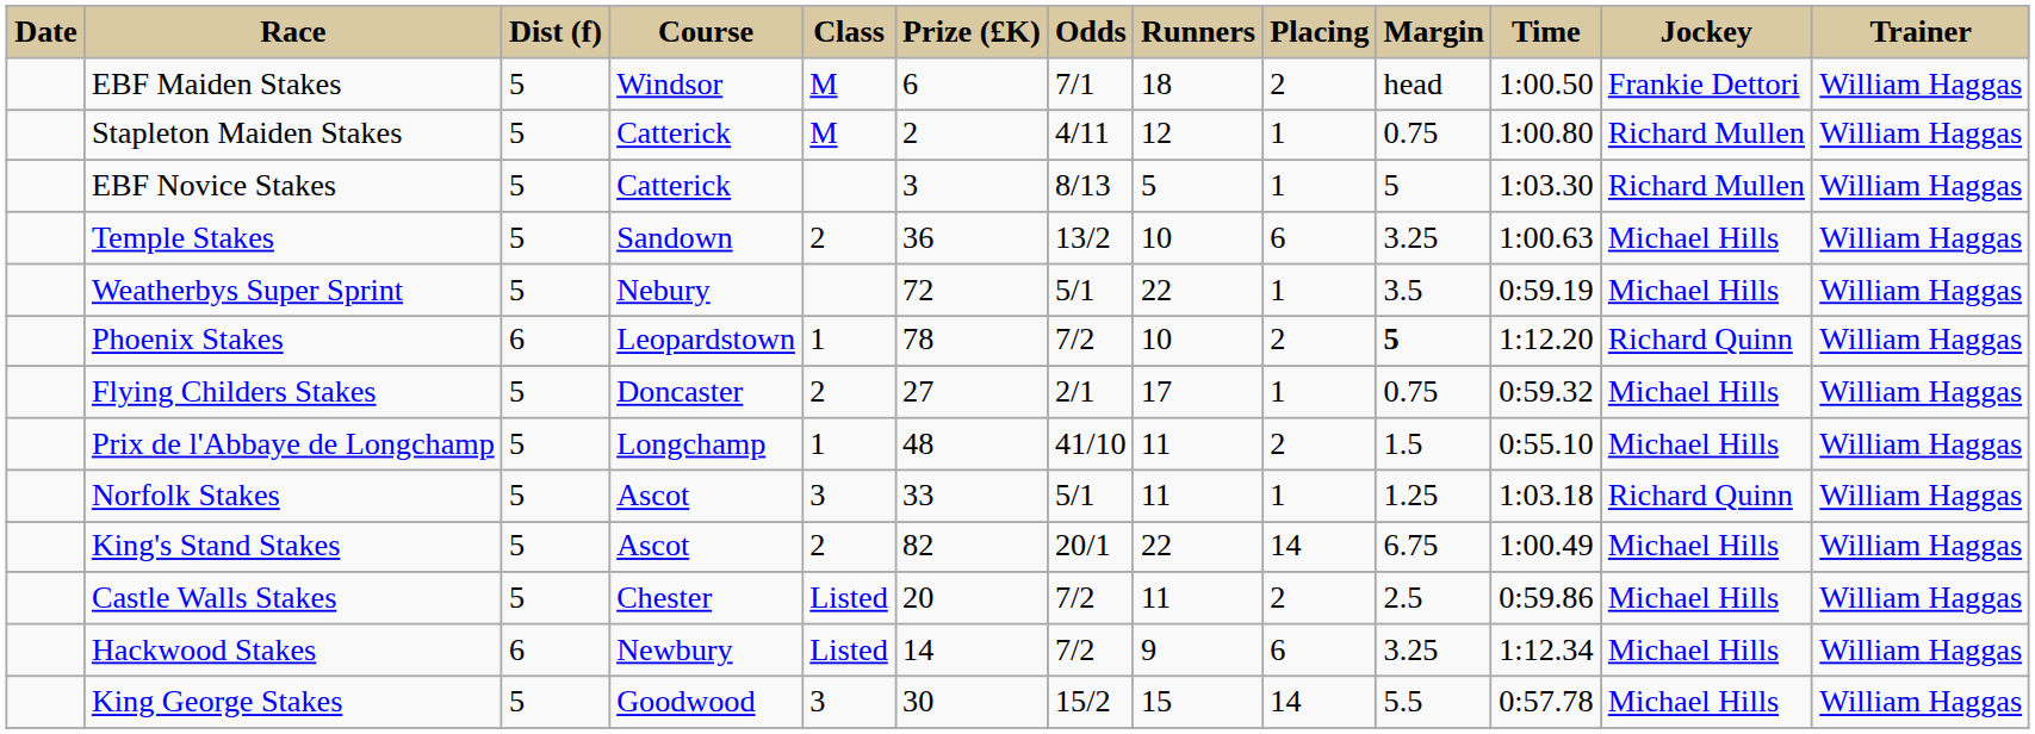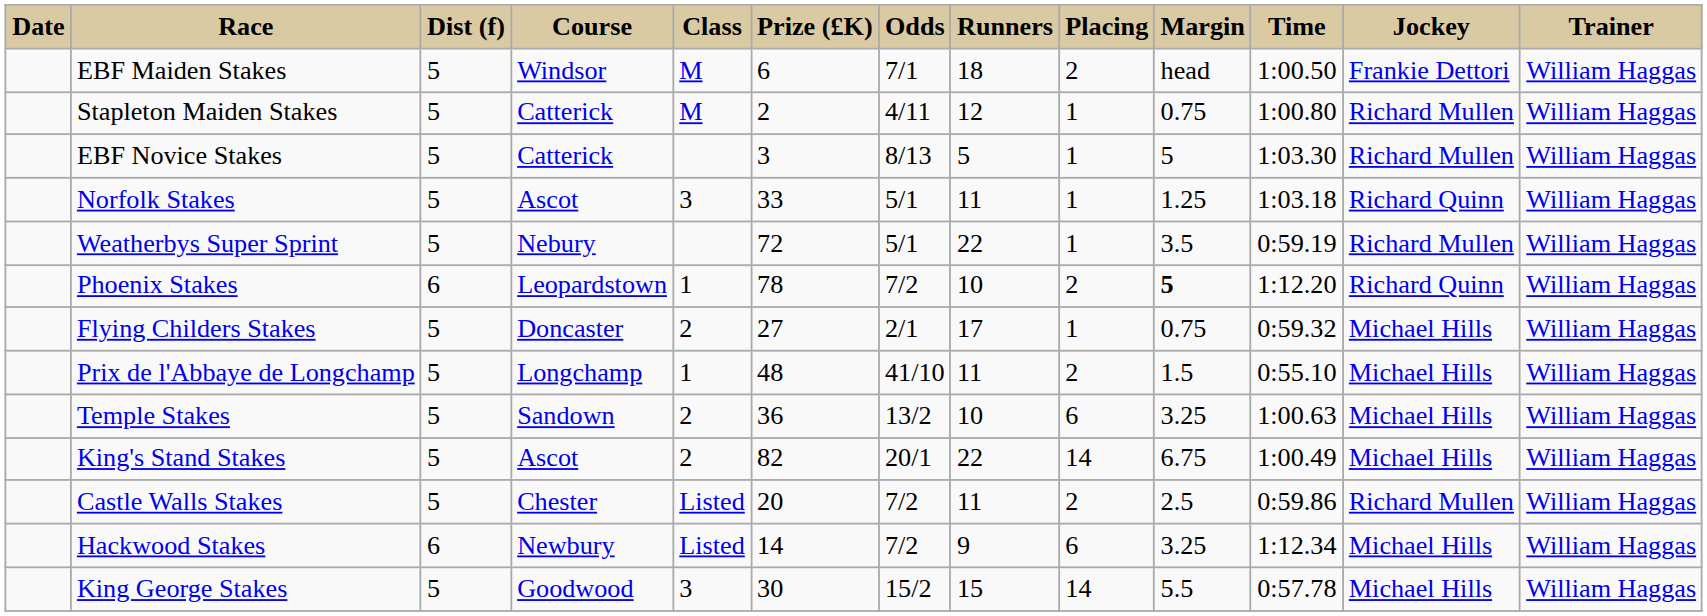rows swapped: Norfolk Stakes <-> Temple Stakes
Weatherbys Super Sprint | Jockey: Michael Hills -> Richard Mullen
Castle Walls Stakes | Jockey: Michael Hills -> Richard Mullen
